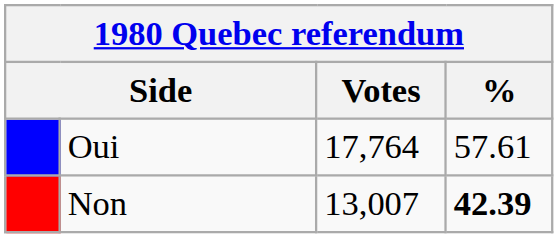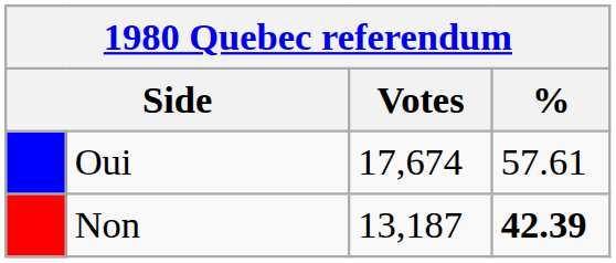Oui | Votes: 17,764 -> 17,674
Non | Votes: 13,007 -> 13,187
